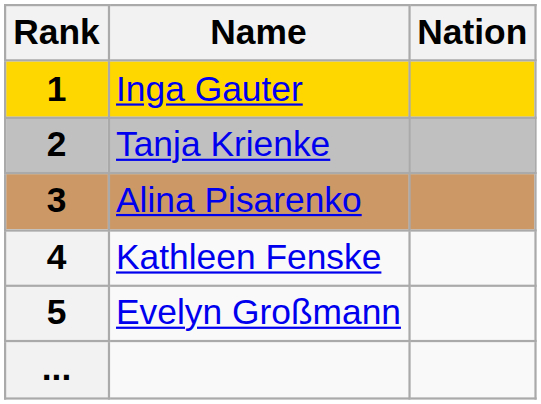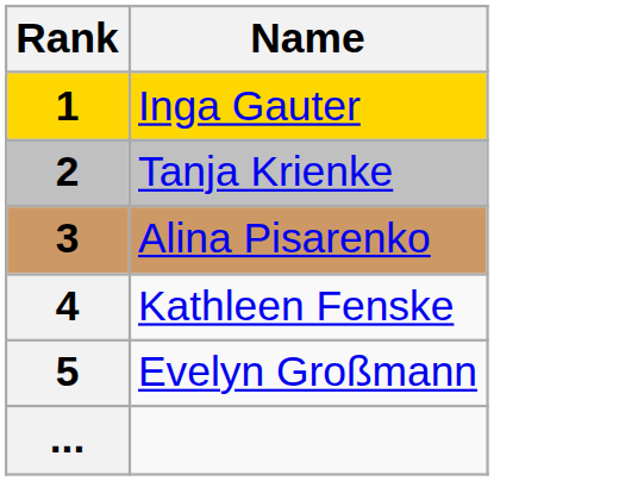- column: Nation
